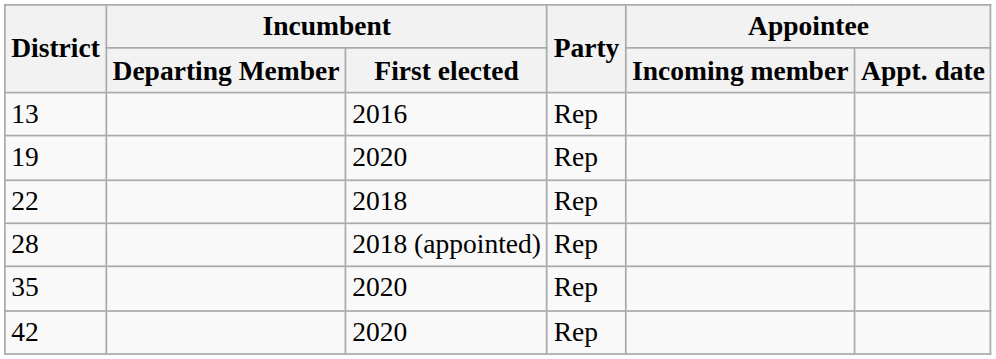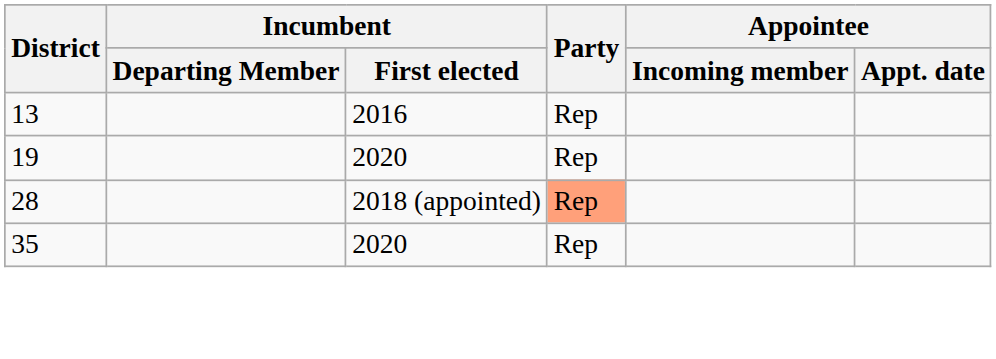- row: 22 | 2018 | Rep
28 | Party: no background -> lightsalmon background
- row: 42 | 2020 | Rep
